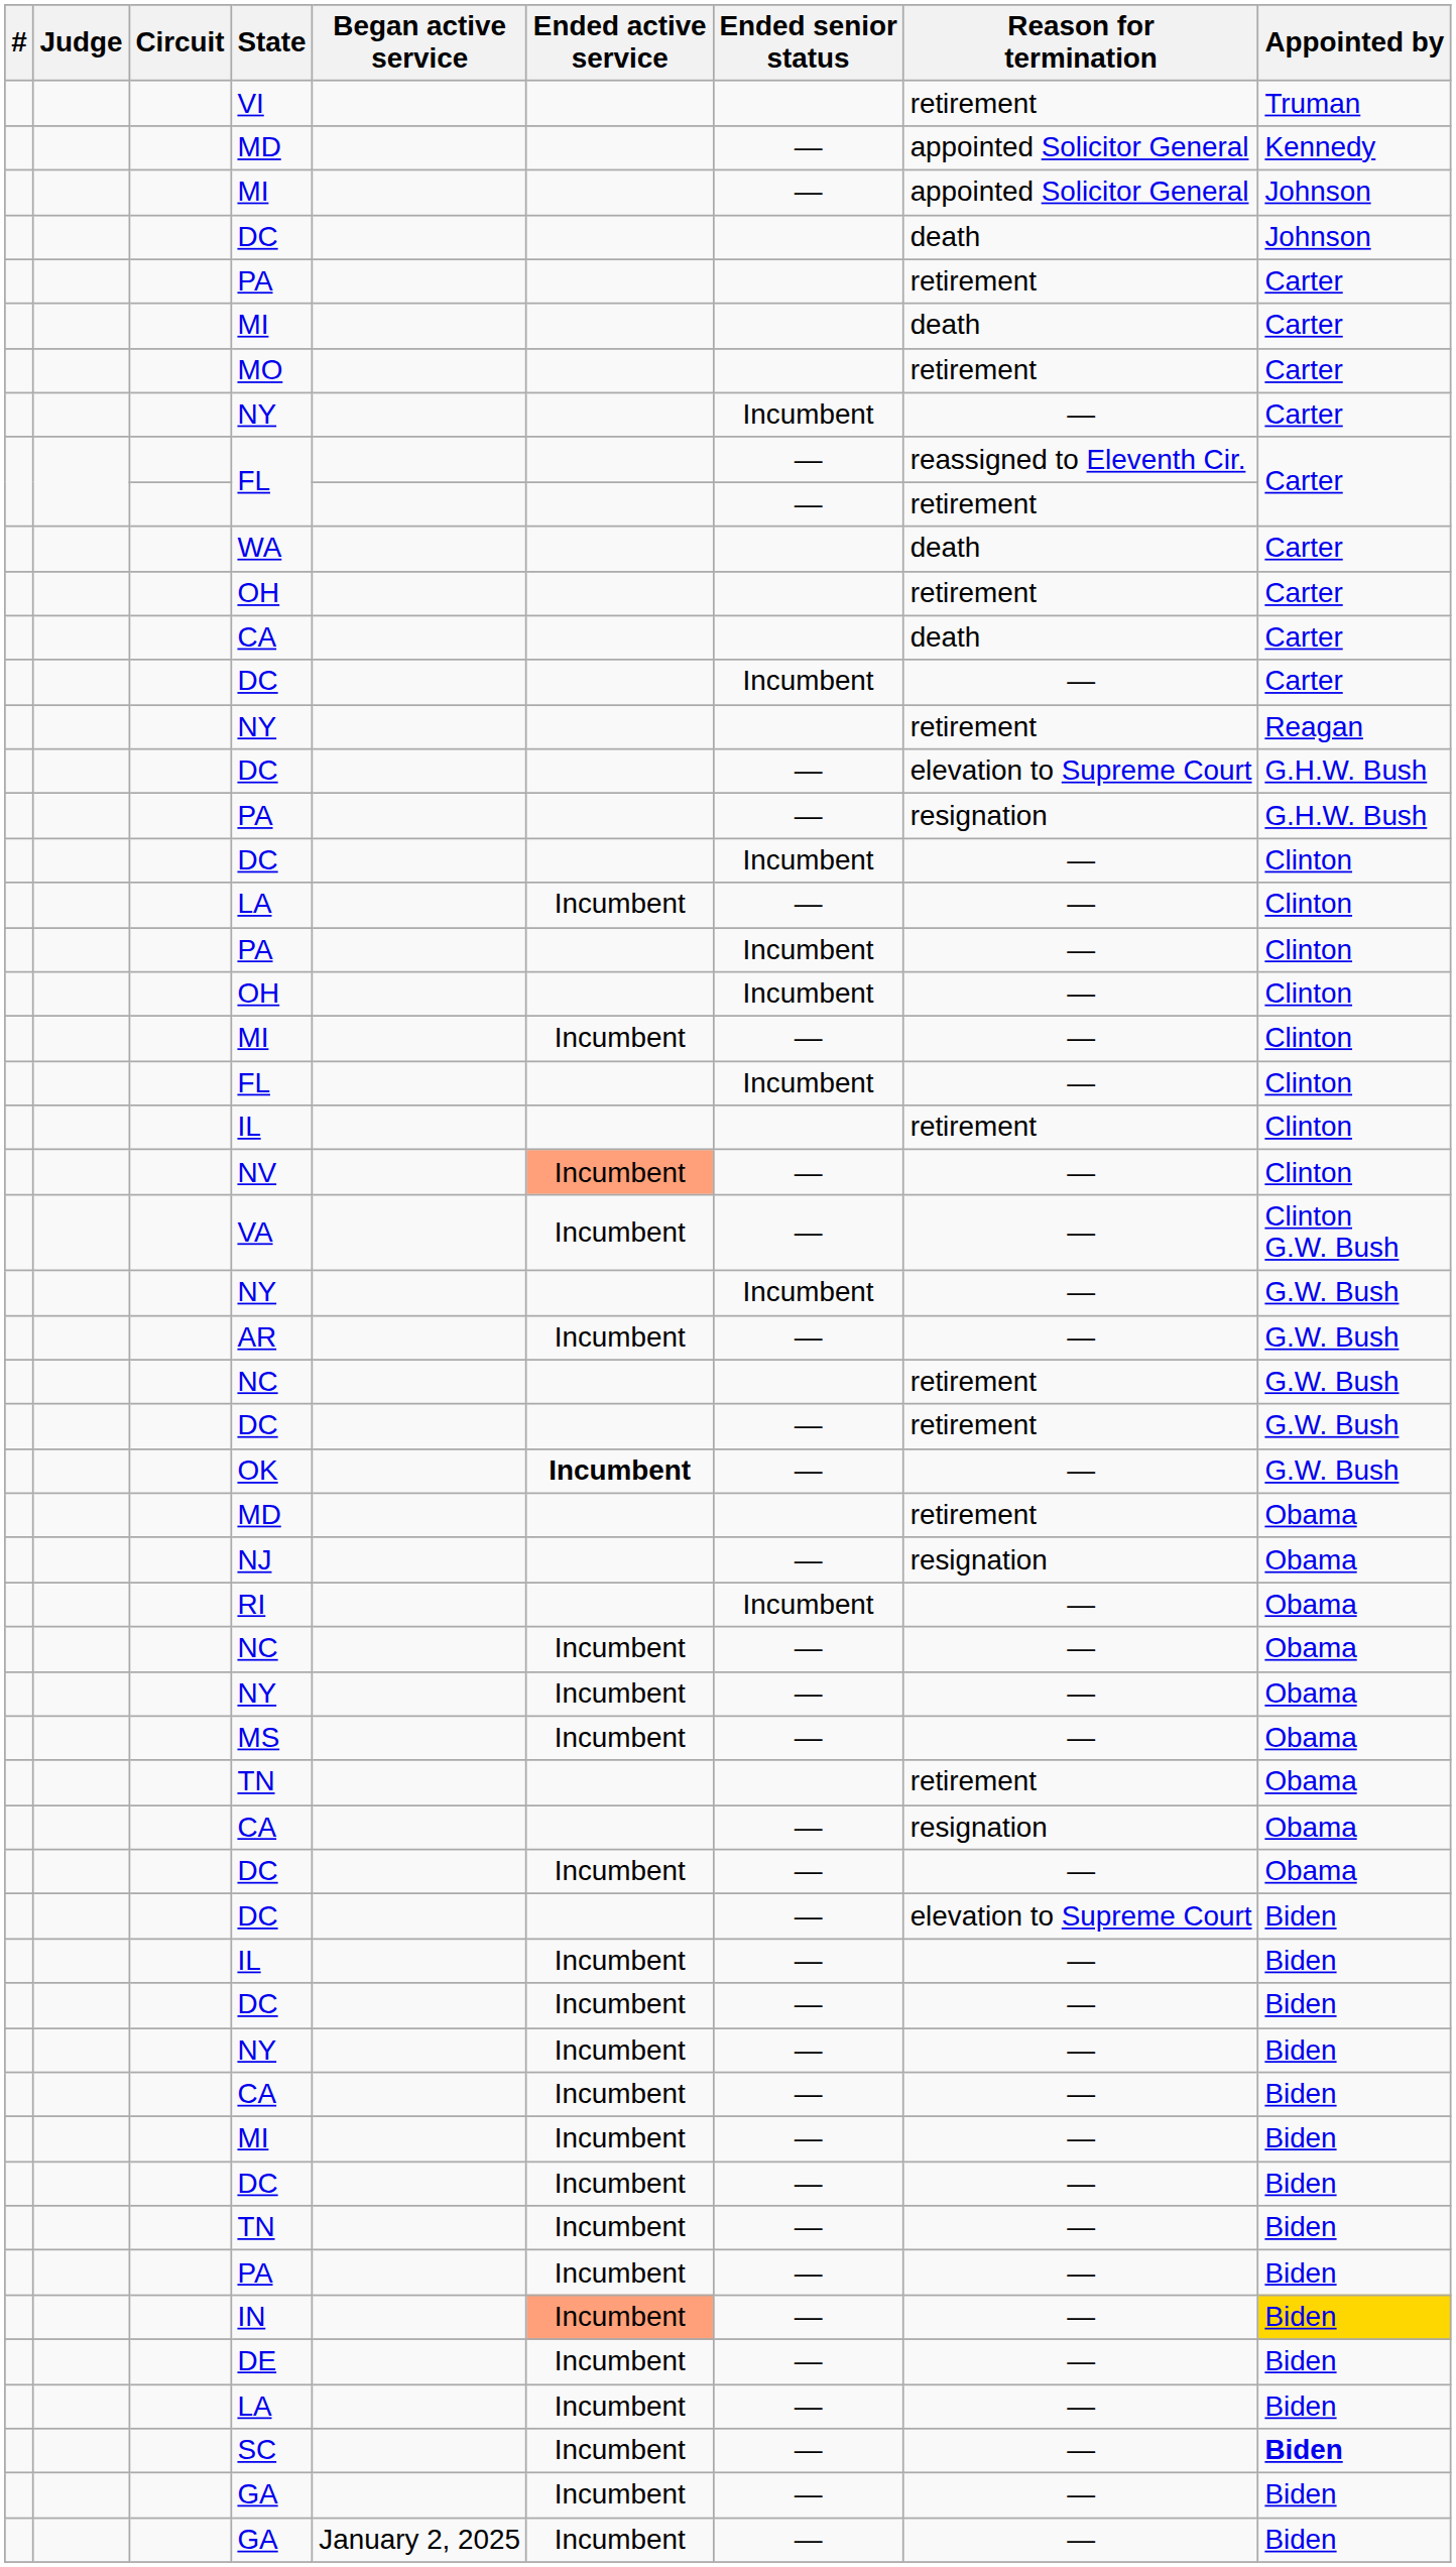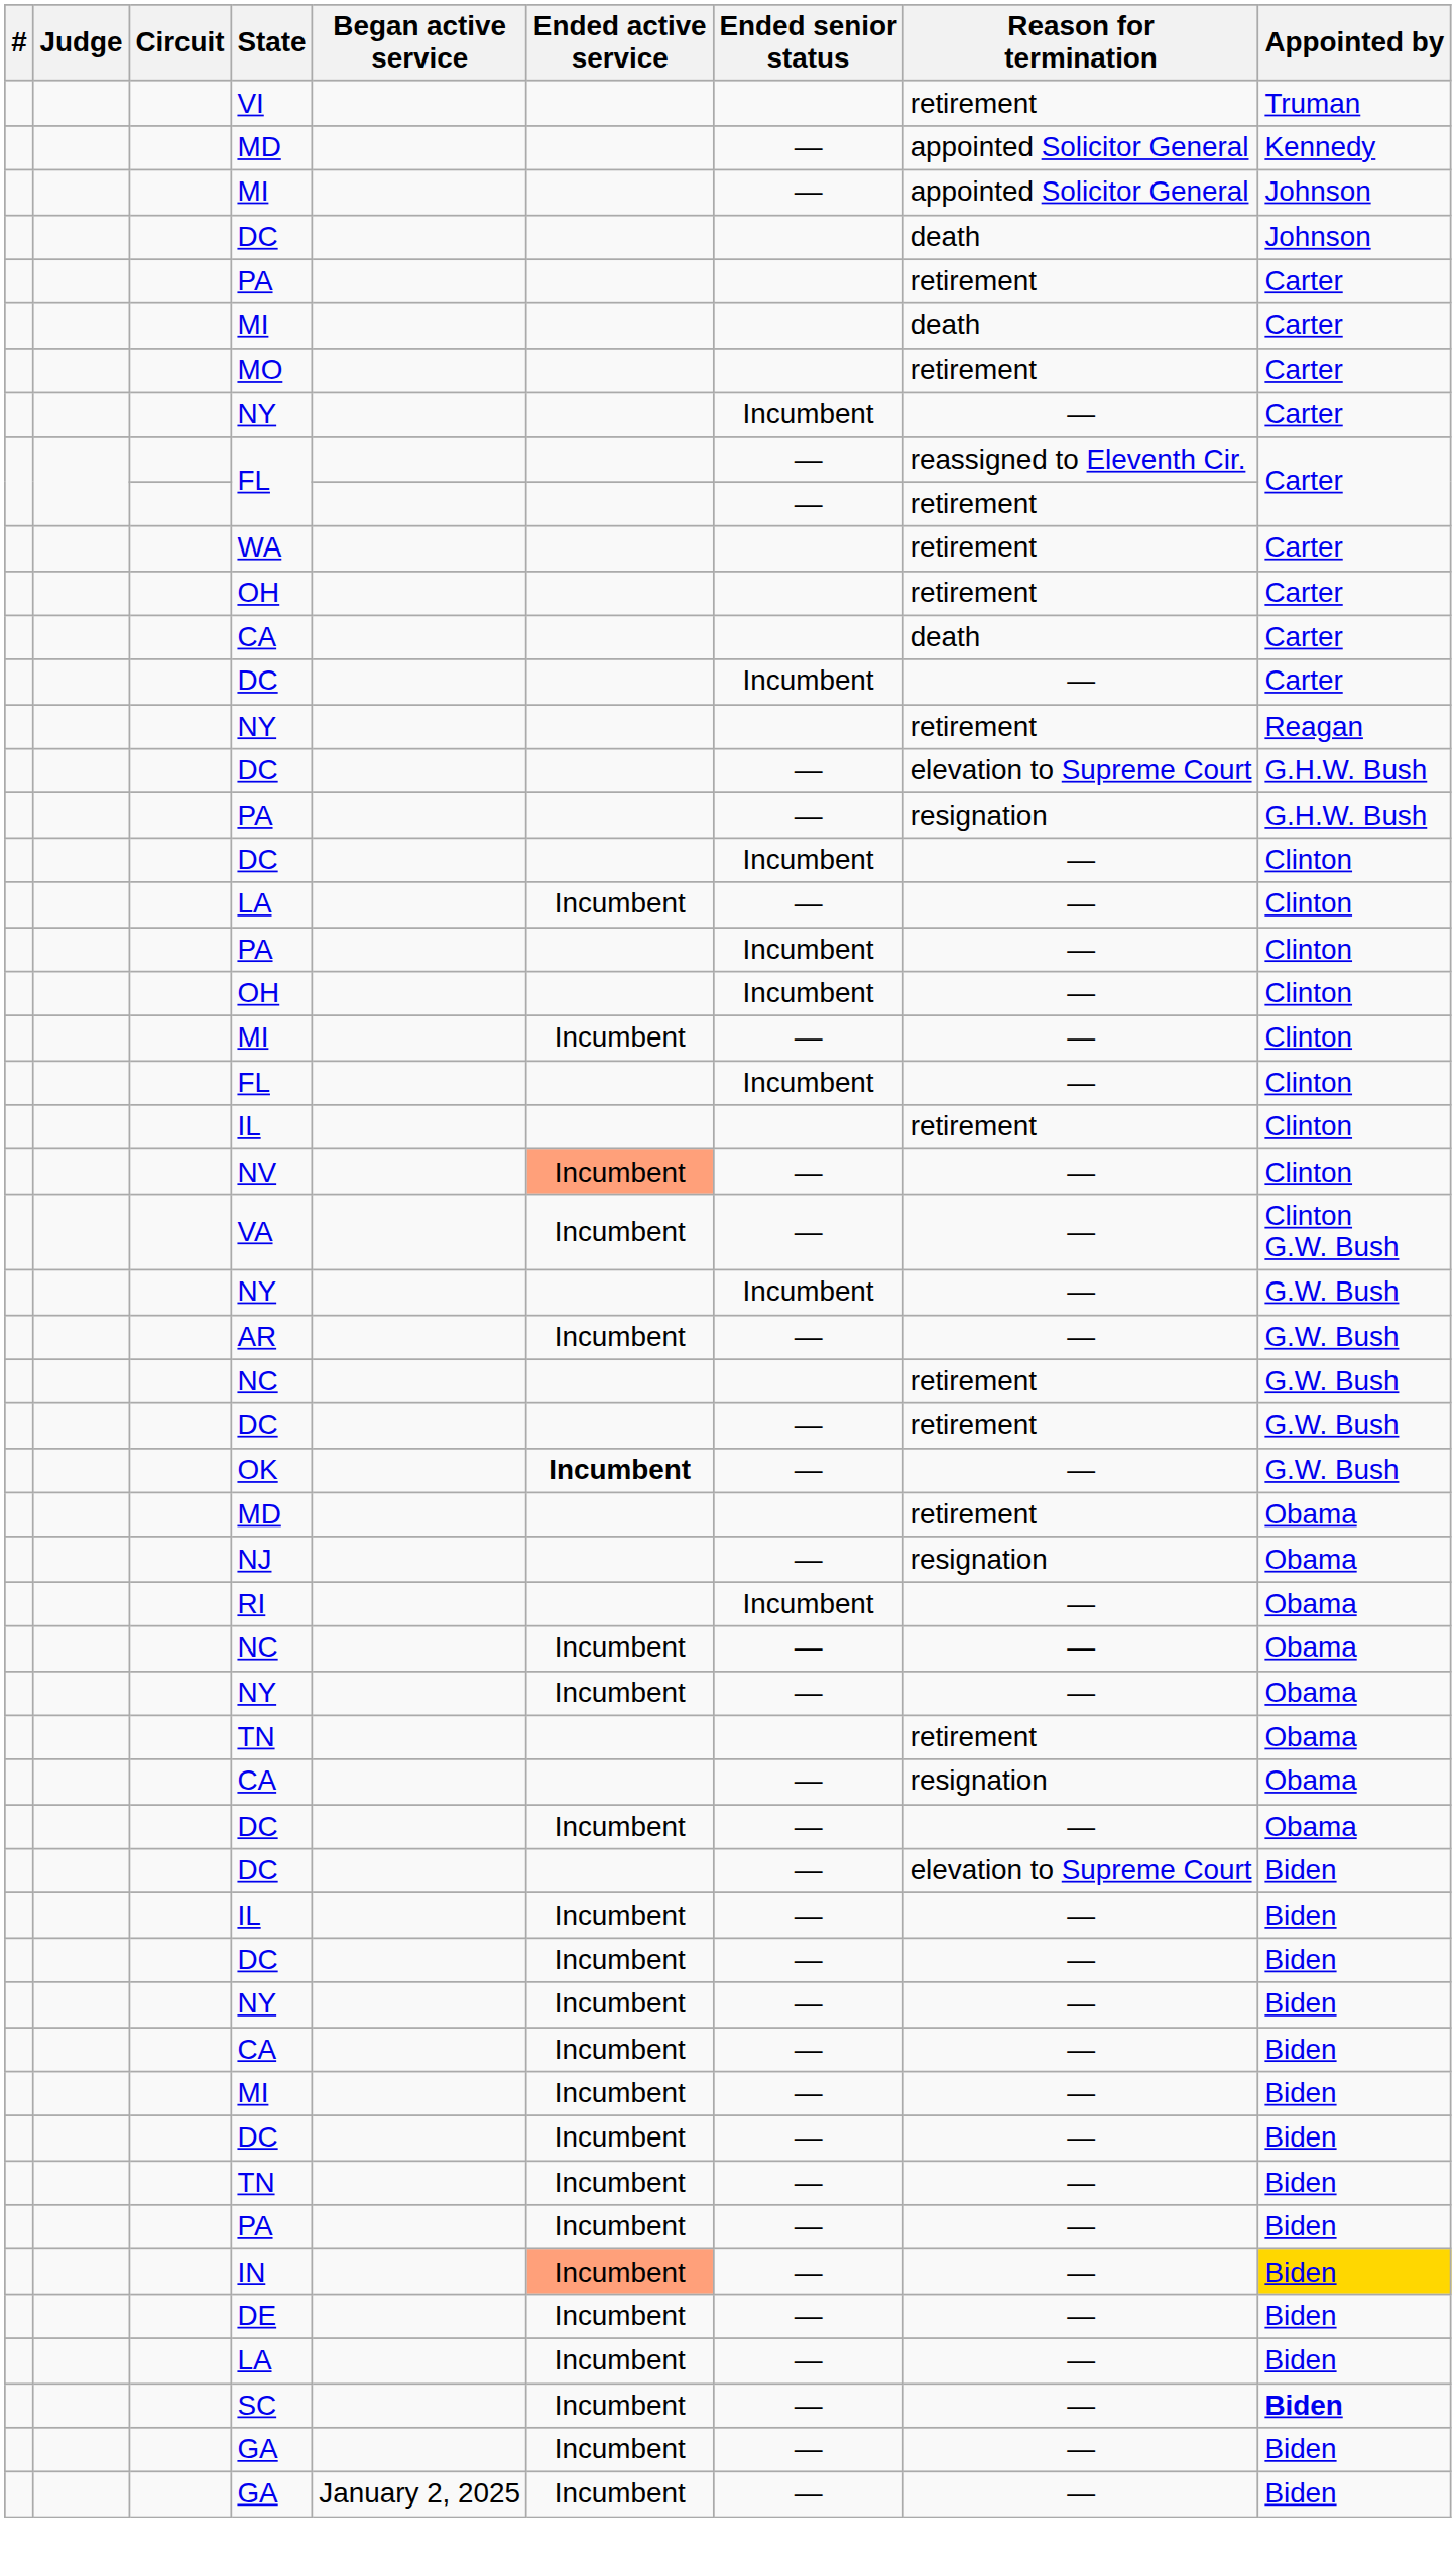WA | Reason for termination: death -> retirement
- row: MS | Incumbent | — | — | Obama
